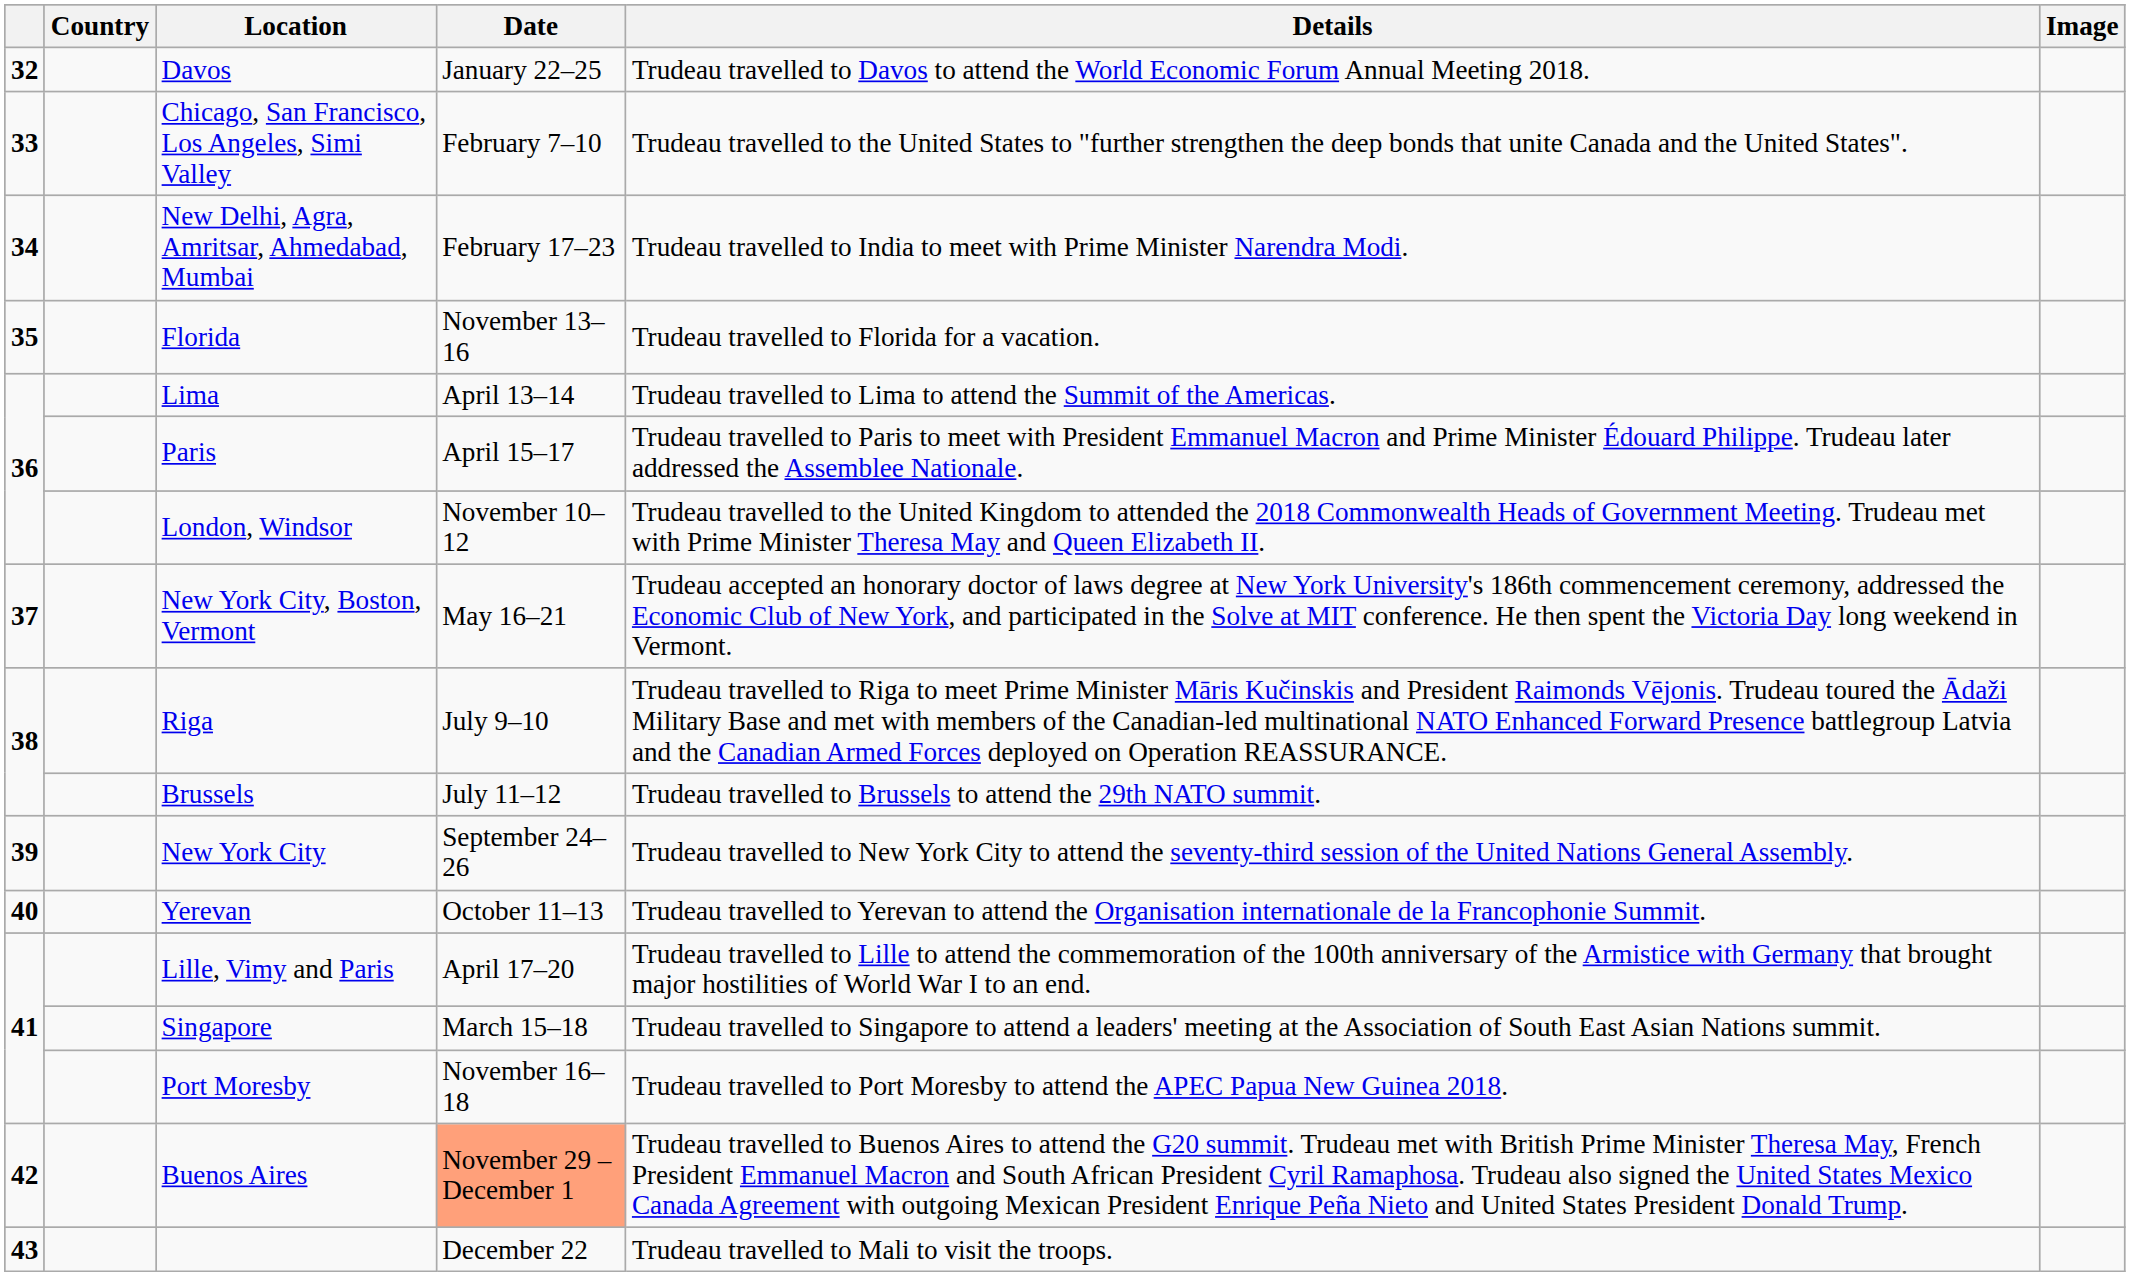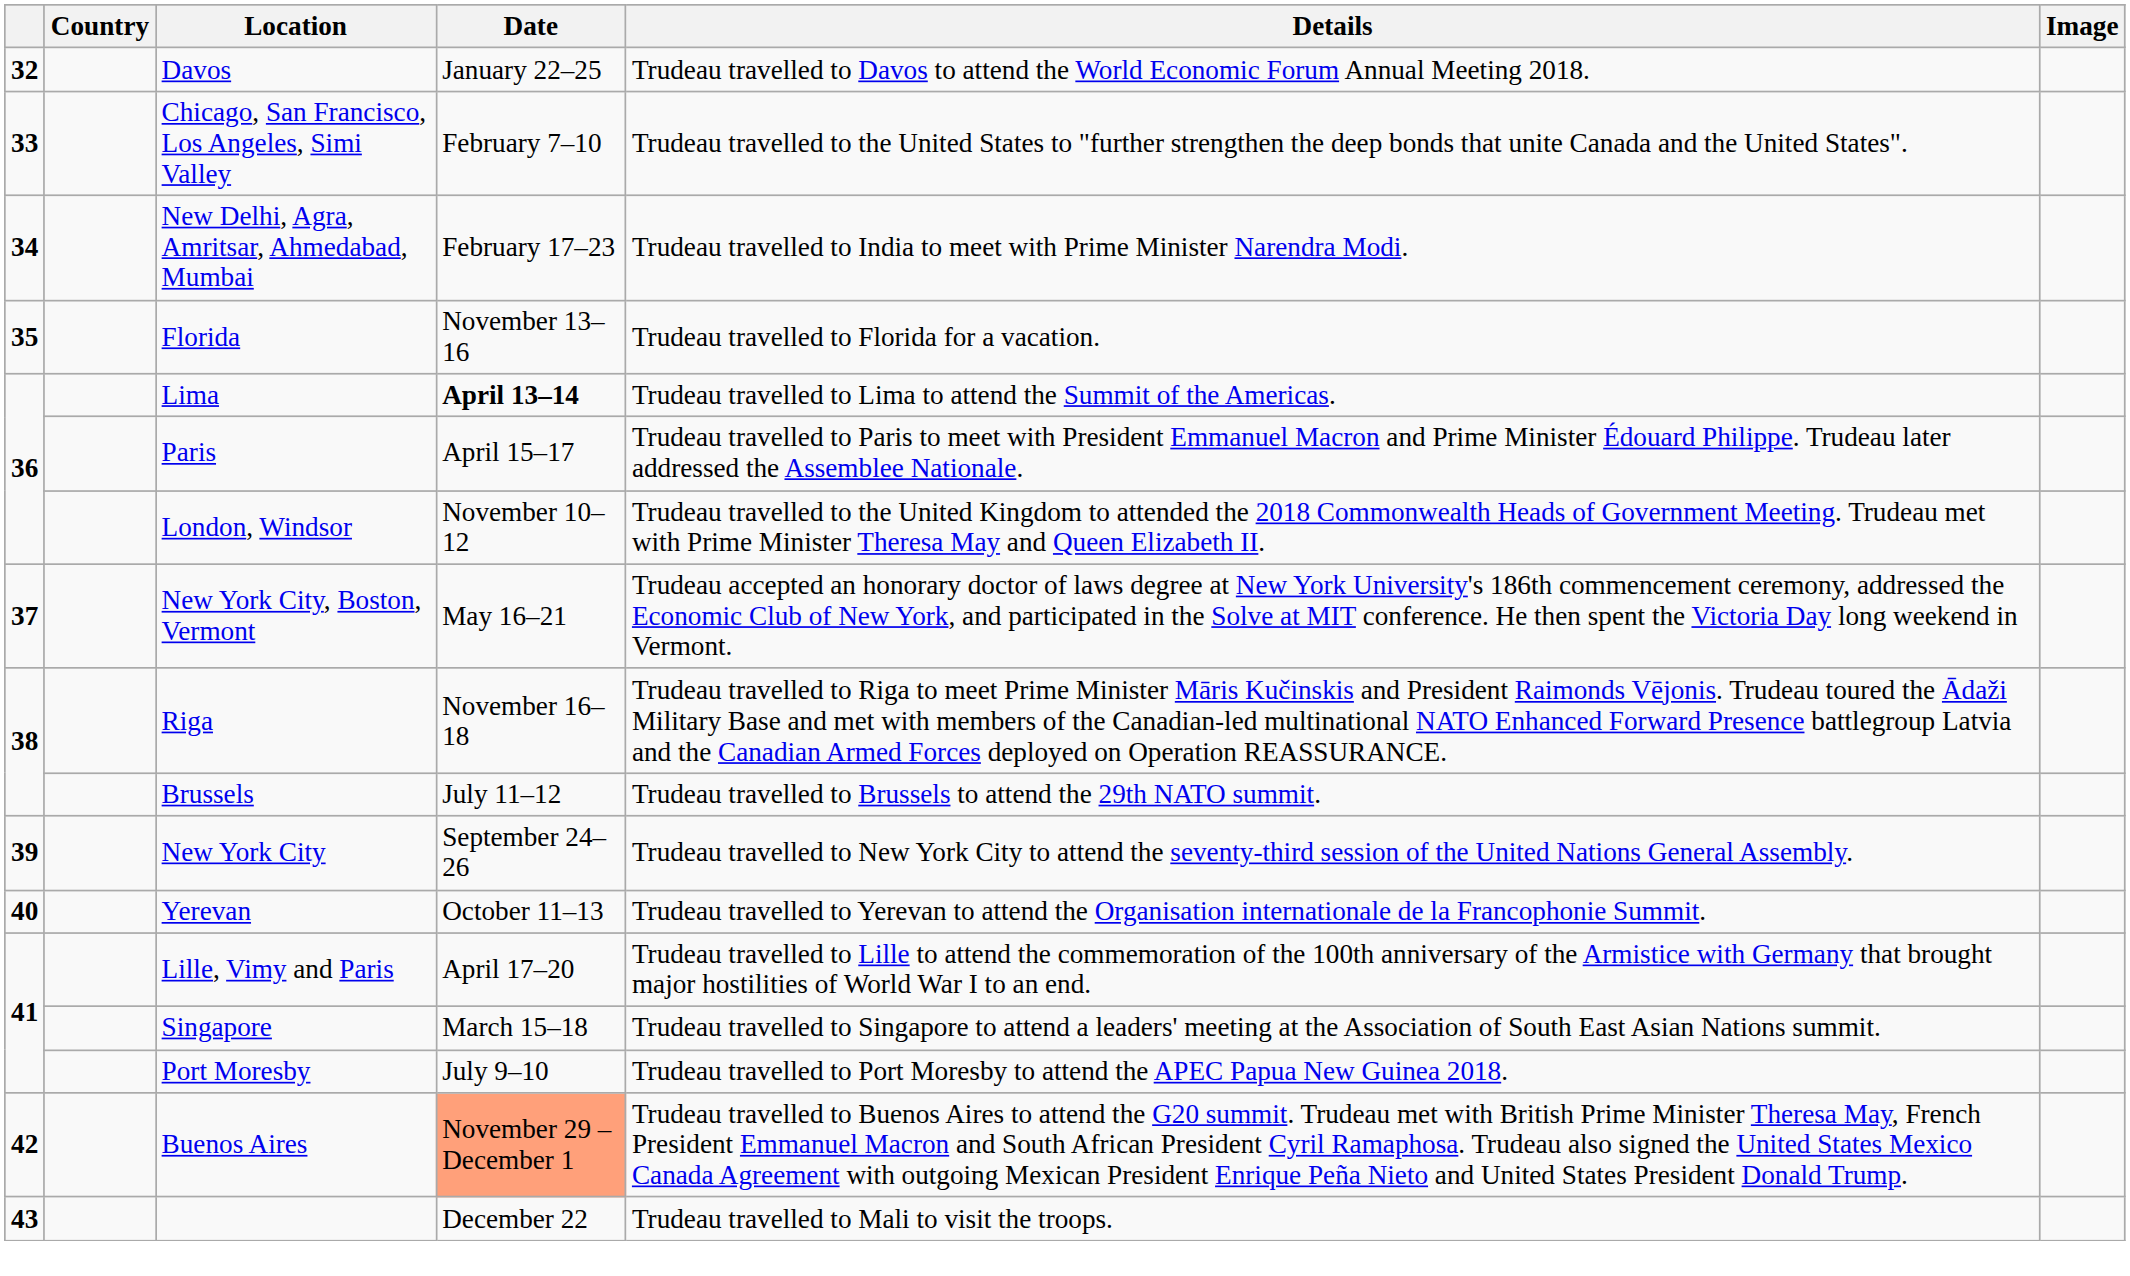Lima | Date: normal -> bold
Riga | Date: July 9–10 -> November 16–18
Port Moresby | Date: November 16–18 -> July 9–10
